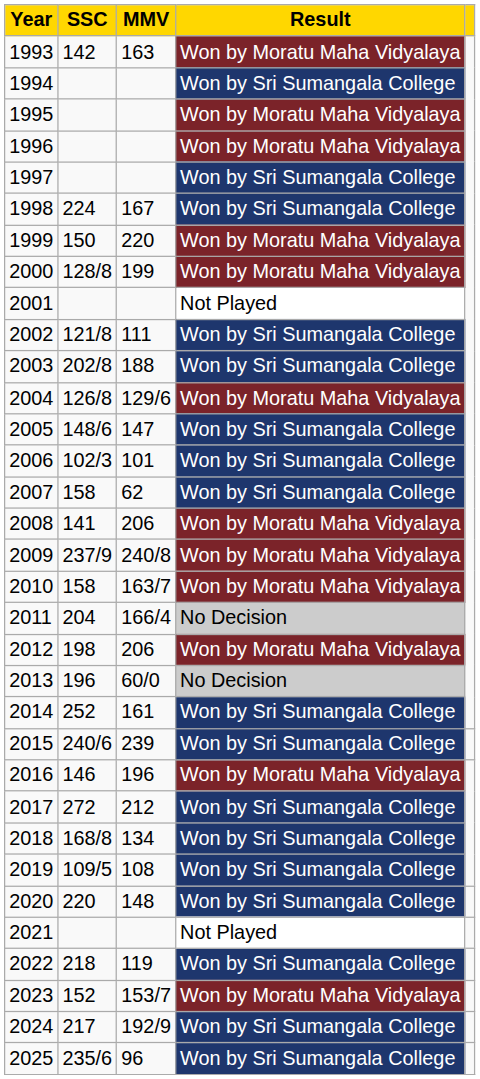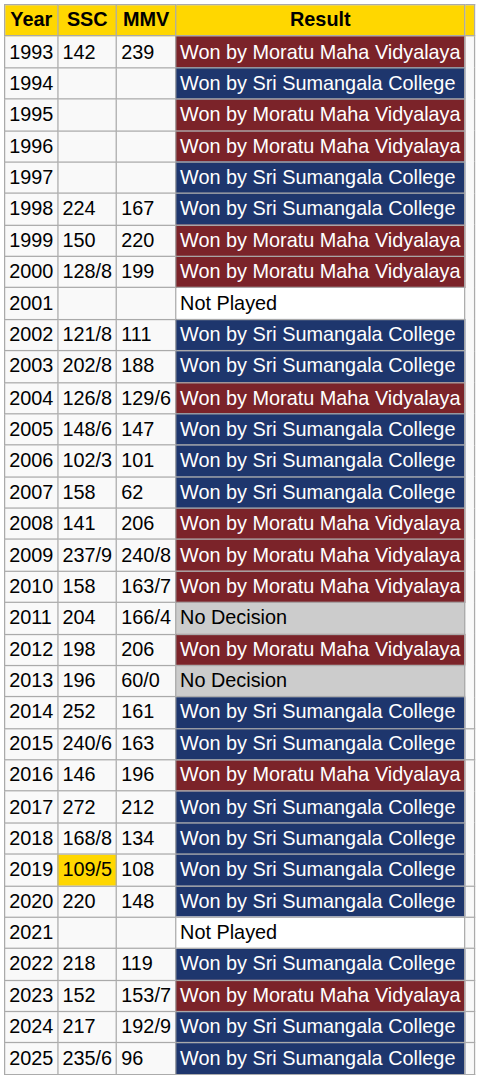1993 | MMV: 163 -> 239
2015 | MMV: 239 -> 163
2019 | SSC: no background -> gold background
